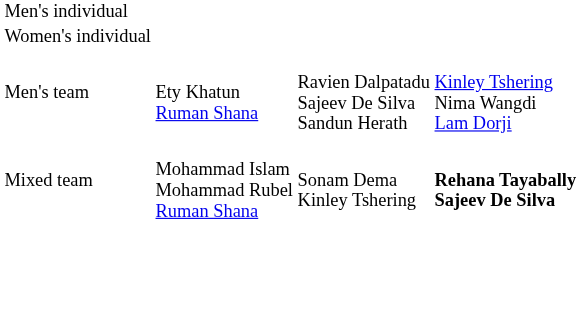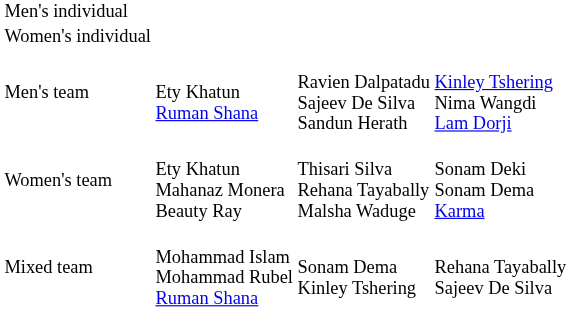+ row: Women's team | Ety Khatun Mahanaz Monera Beauty Ray | Thisari Silva Rehana Tayabally Malsha Waduge | Sonam Deki Sonam Dema Karma
Mixed team | column 4: bold -> normal
